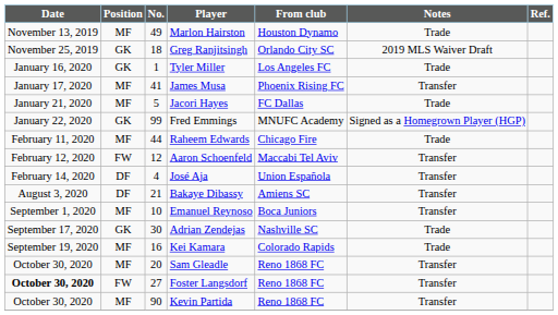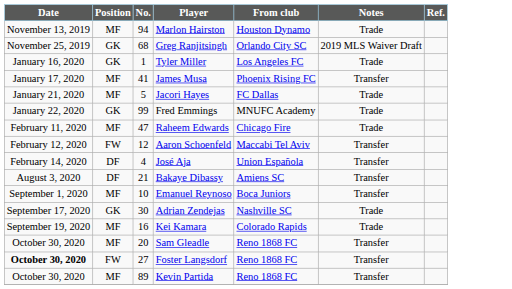Marlon Hairston | No.: 49 -> 94
Greg Ranjitsingh | No.: 18 -> 68
Fred Emmings | Notes: Signed as a Homegrown Player (HGP) -> Trade
Raheem Edwards | No.: 44 -> 47
Kevin Partida | No.: 90 -> 89
